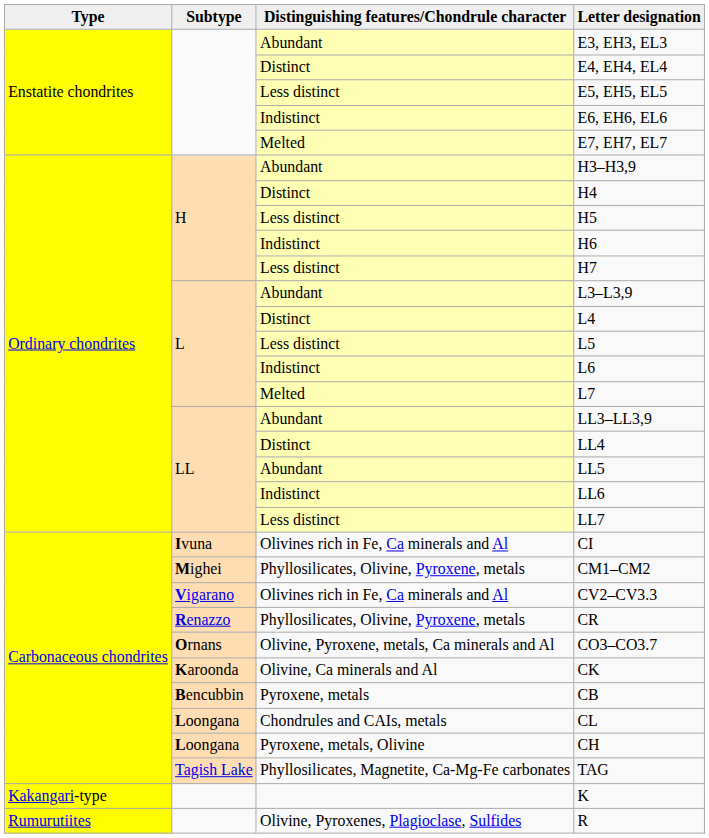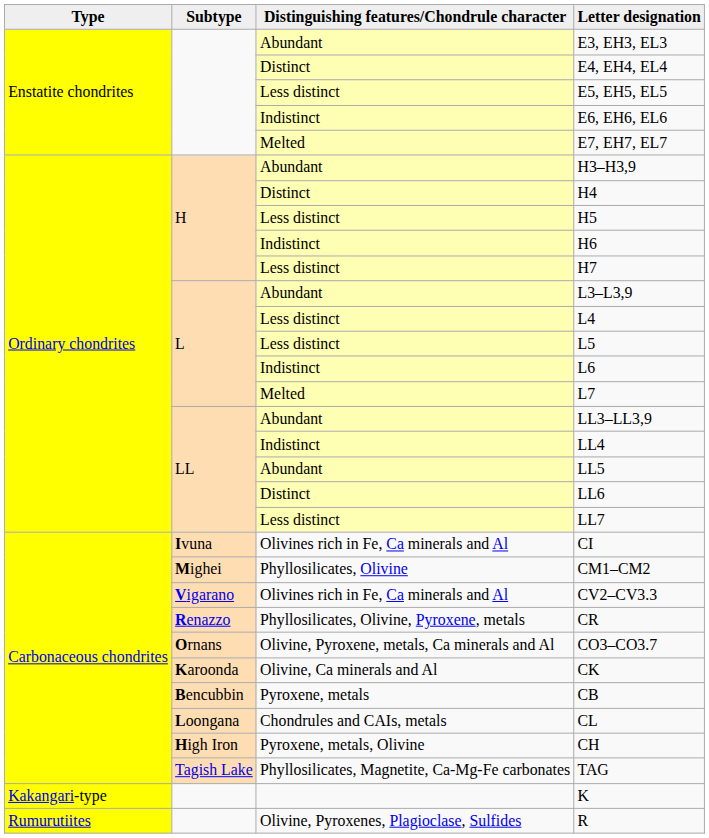L4 | Distinguishing features/Chondrule character: Distinct -> Less distinct
LL4 | Distinguishing features/Chondrule character: Distinct -> Indistinct
LL6 | Distinguishing features/Chondrule character: Indistinct -> Distinct
CM1–CM2 | Distinguishing features/Chondrule character: Phyllosilicates, Olivine, Pyroxene, metals -> Phyllosilicates, Olivine
CH | Subtype: Loongana -> High Iron
